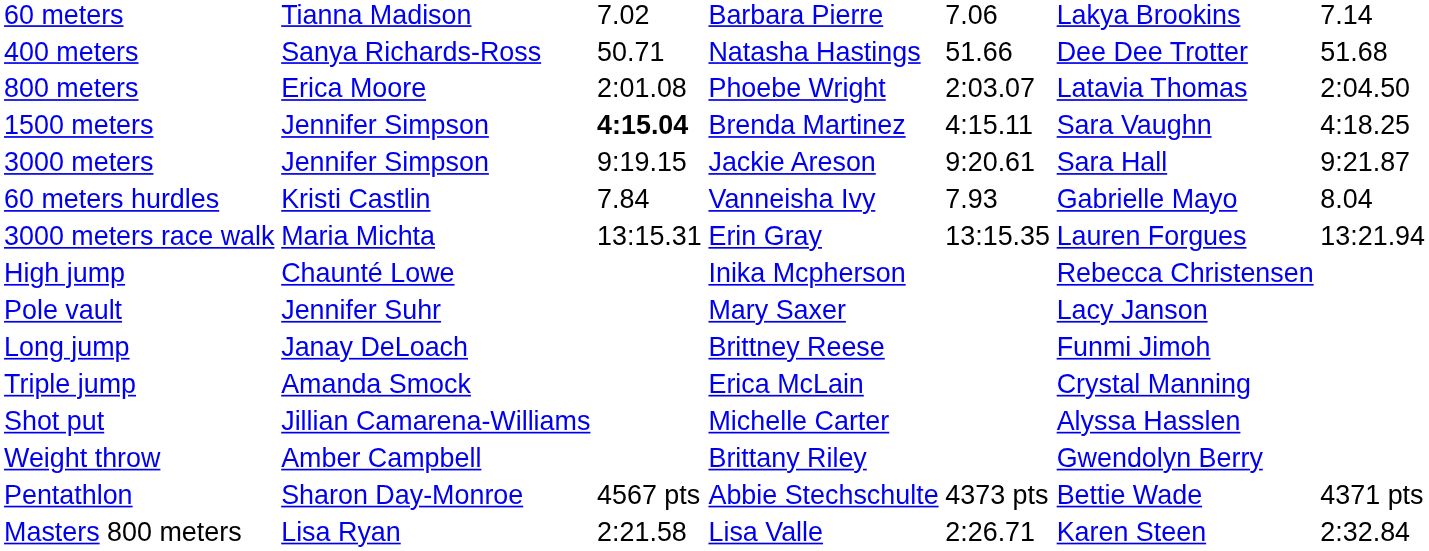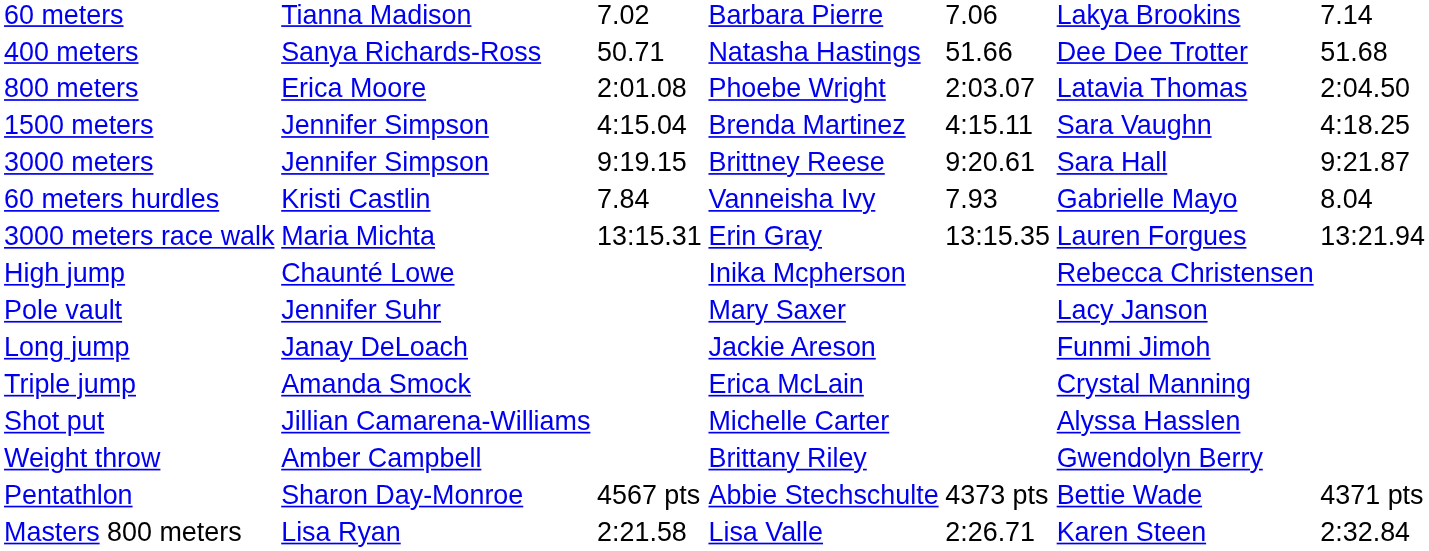1500 meters | column 3: bold -> normal
3000 meters | column 4: Jackie Areson -> Brittney Reese
Long jump | column 4: Brittney Reese -> Jackie Areson
